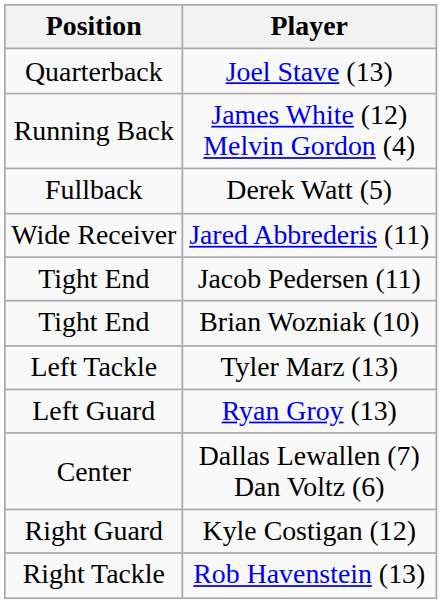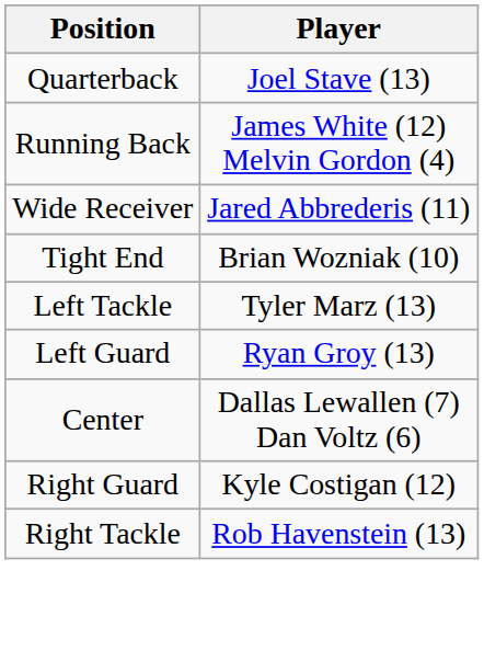- row: Fullback | Derek Watt (5)
- row: Tight End | Jacob Pedersen (11)
